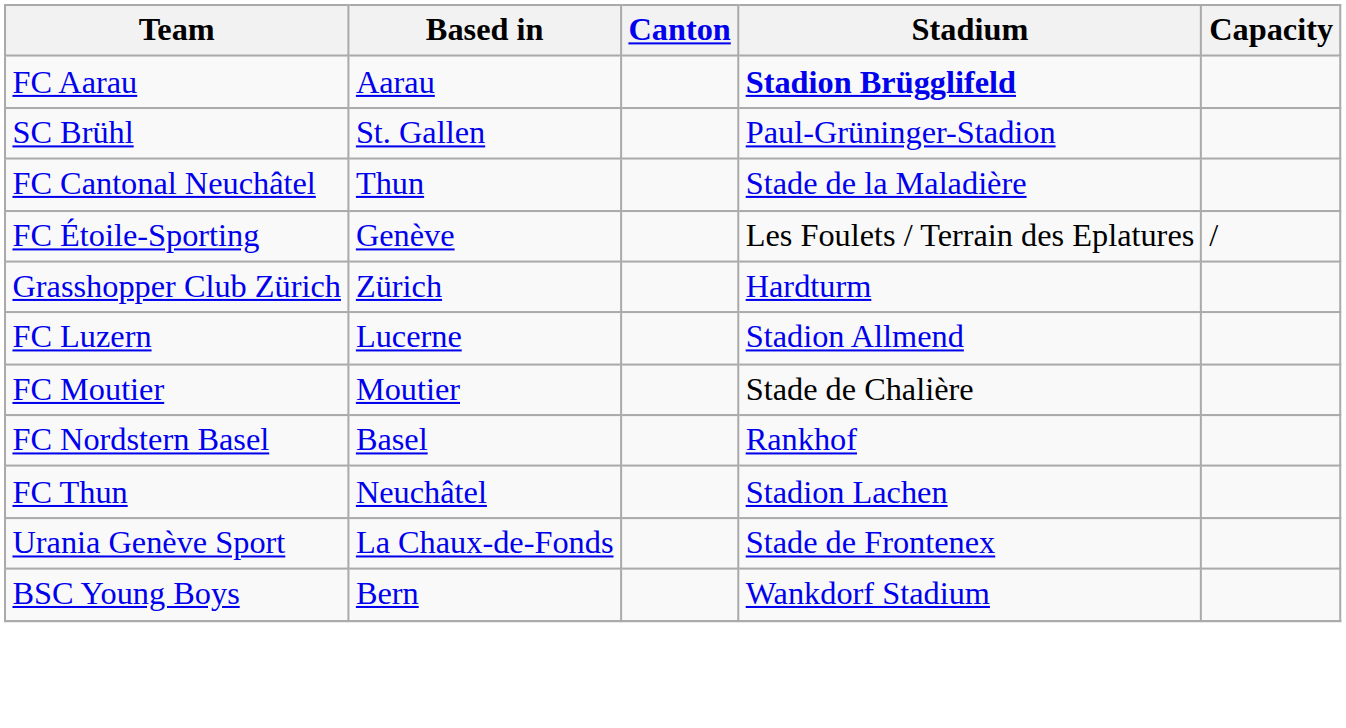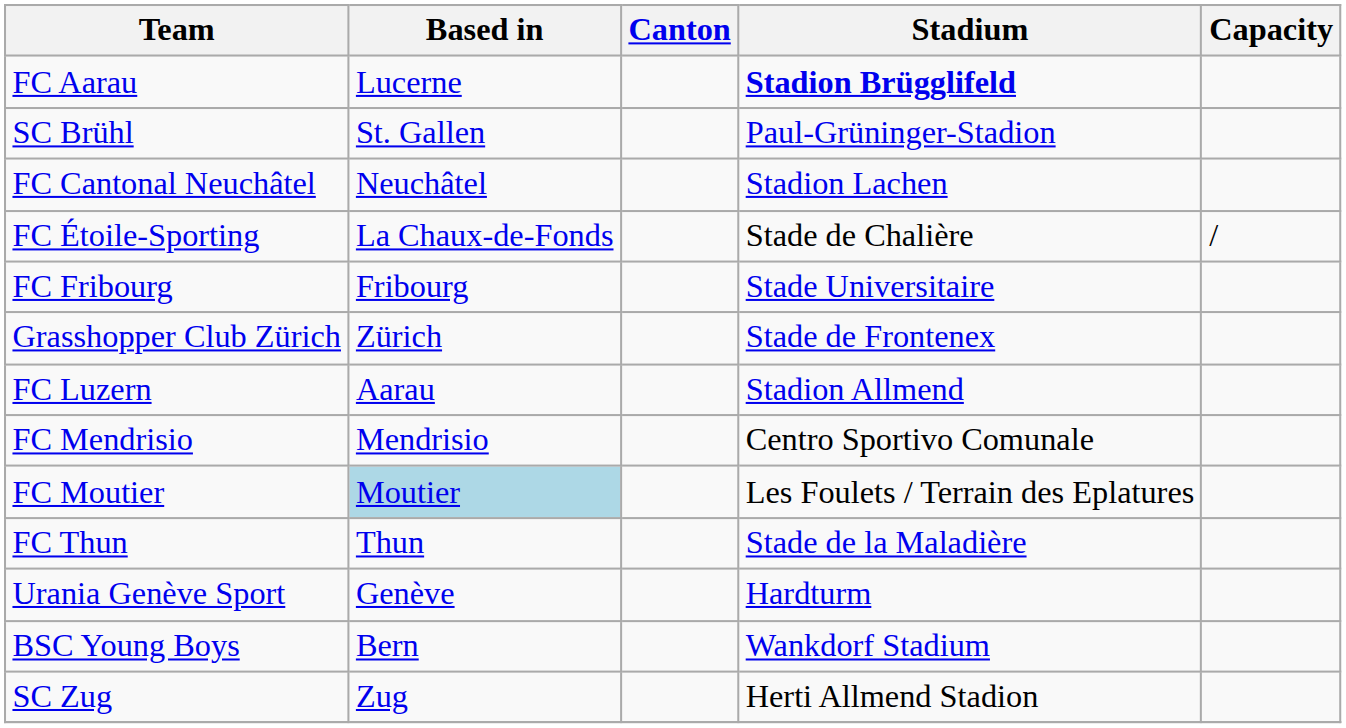FC Aarau | Based in: Aarau -> Lucerne
FC Cantonal Neuchâtel | Based in: Thun -> Neuchâtel
FC Cantonal Neuchâtel | Stadium: Stade de la Maladière -> Stadion Lachen
FC Étoile-Sporting | Based in: Genève -> La Chaux-de-Fonds
FC Étoile-Sporting | Stadium: Les Foulets / Terrain des Eplatures -> Stade de Chalière
+ row: FC Fribourg | Fribourg | Stade Universitaire
Grasshopper Club Zürich | Stadium: Hardturm -> Stade de Frontenex
FC Luzern | Based in: Lucerne -> Aarau
+ row: FC Mendrisio | Mendrisio | Centro Sportivo Comunale
FC Moutier | Based in: no background -> lightblue background
FC Moutier | Stadium: Stade de Chalière -> Les Foulets / Terrain des Eplatures
- row: FC Nordstern Basel | Basel | Rankhof
FC Thun | Based in: Neuchâtel -> Thun
FC Thun | Stadium: Stadion Lachen -> Stade de la Maladière
Urania Genève Sport | Based in: La Chaux-de-Fonds -> Genève
Urania Genève Sport | Stadium: Stade de Frontenex -> Hardturm
+ row: SC Zug | Zug | Herti Allmend Stadion
